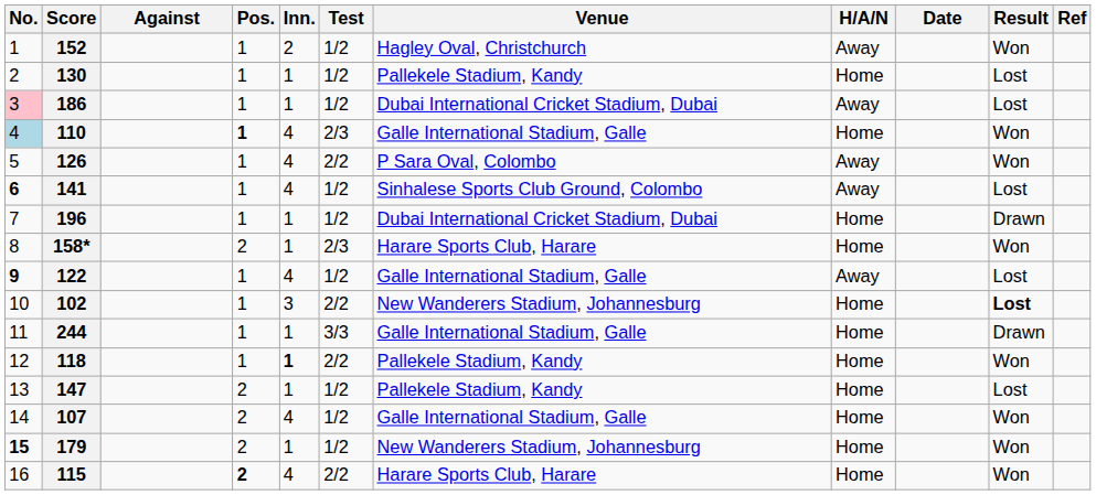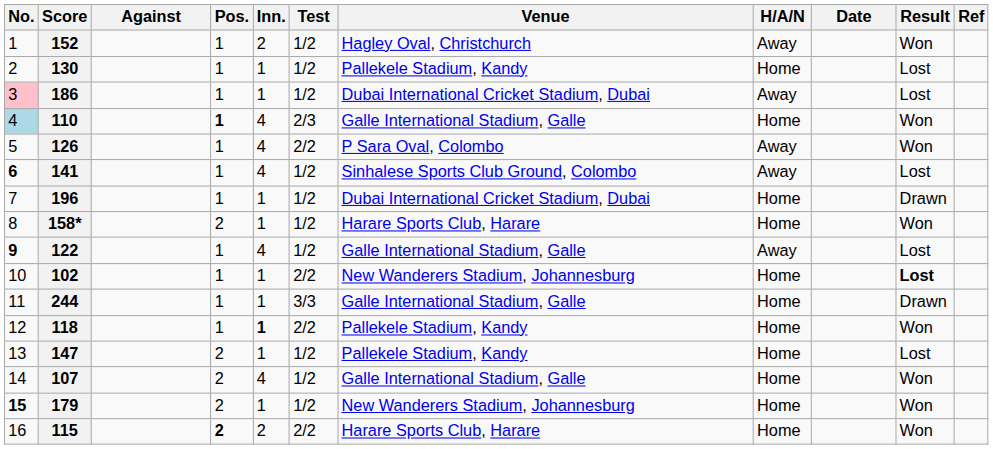158* | Test: 2/3 -> 1/2
102 | Inn.: 3 -> 1
115 | Inn.: 4 -> 2
